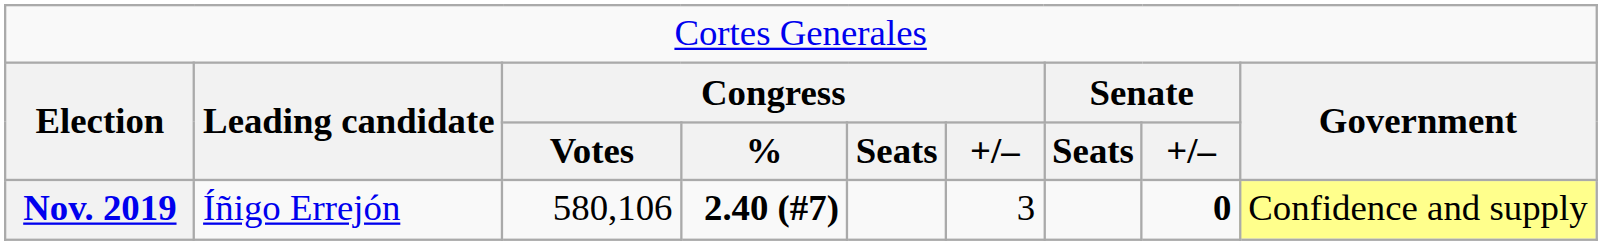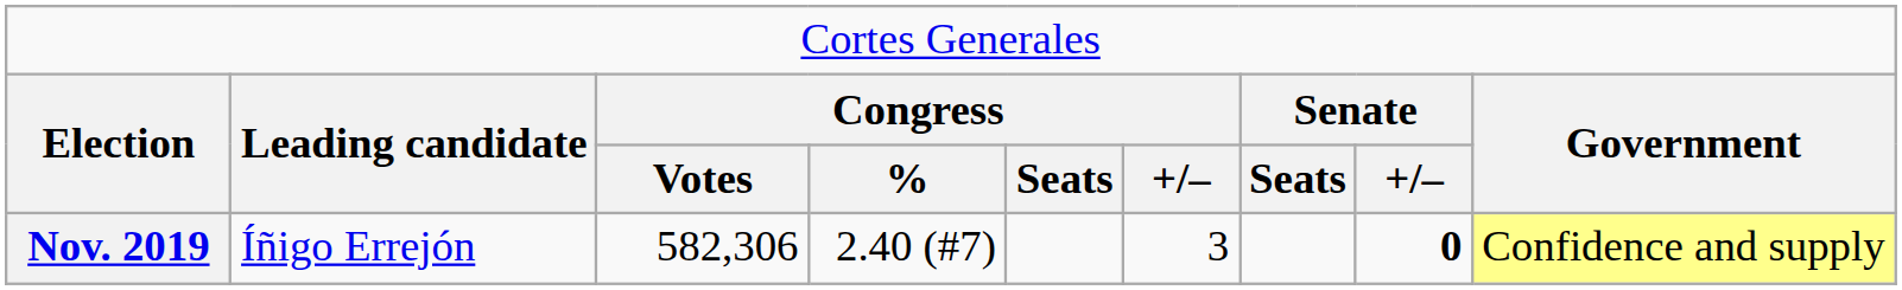Nov. 2019 | column 3: 580,106 -> 582,306
Nov. 2019 | column 4: bold -> normal
